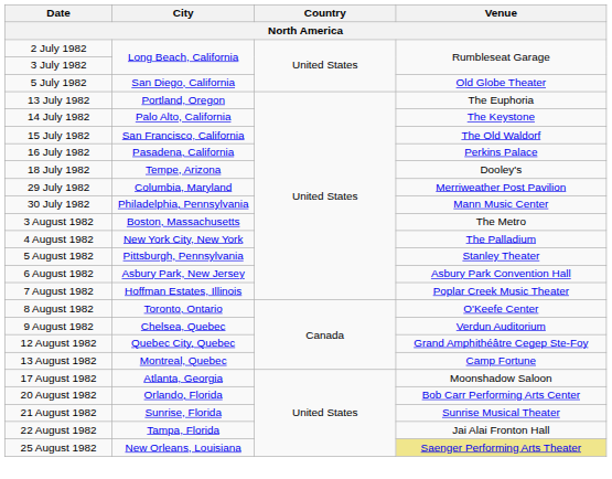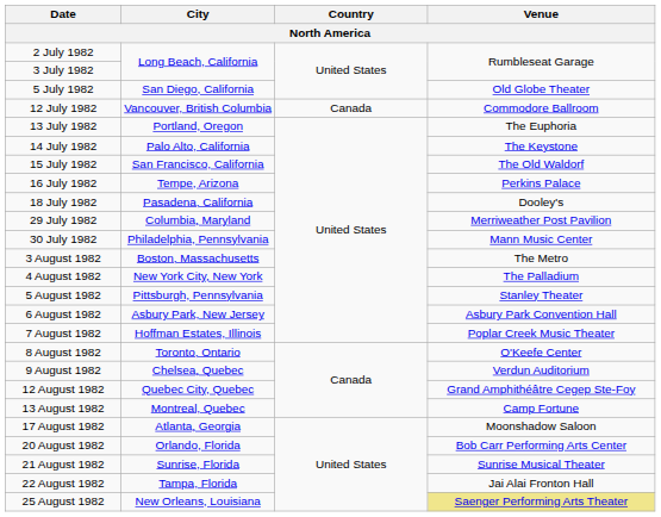+ row: 12 July 1982 | Vancouver, British Columbia | Canada | Commodore Ballroom
16 July 1982 | City: Pasadena, California -> Tempe, Arizona
18 July 1982 | City: Tempe, Arizona -> Pasadena, California
